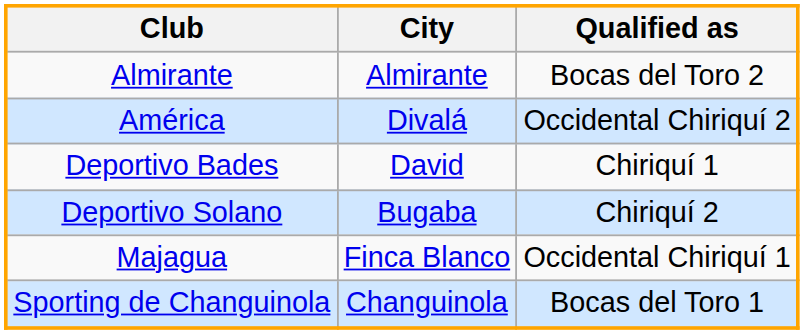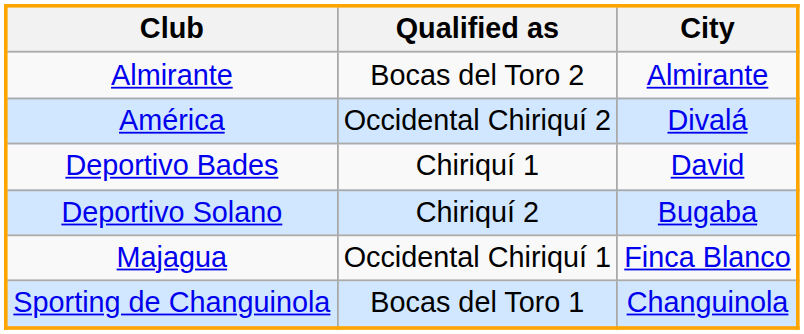columns swapped: City <-> Qualified as
